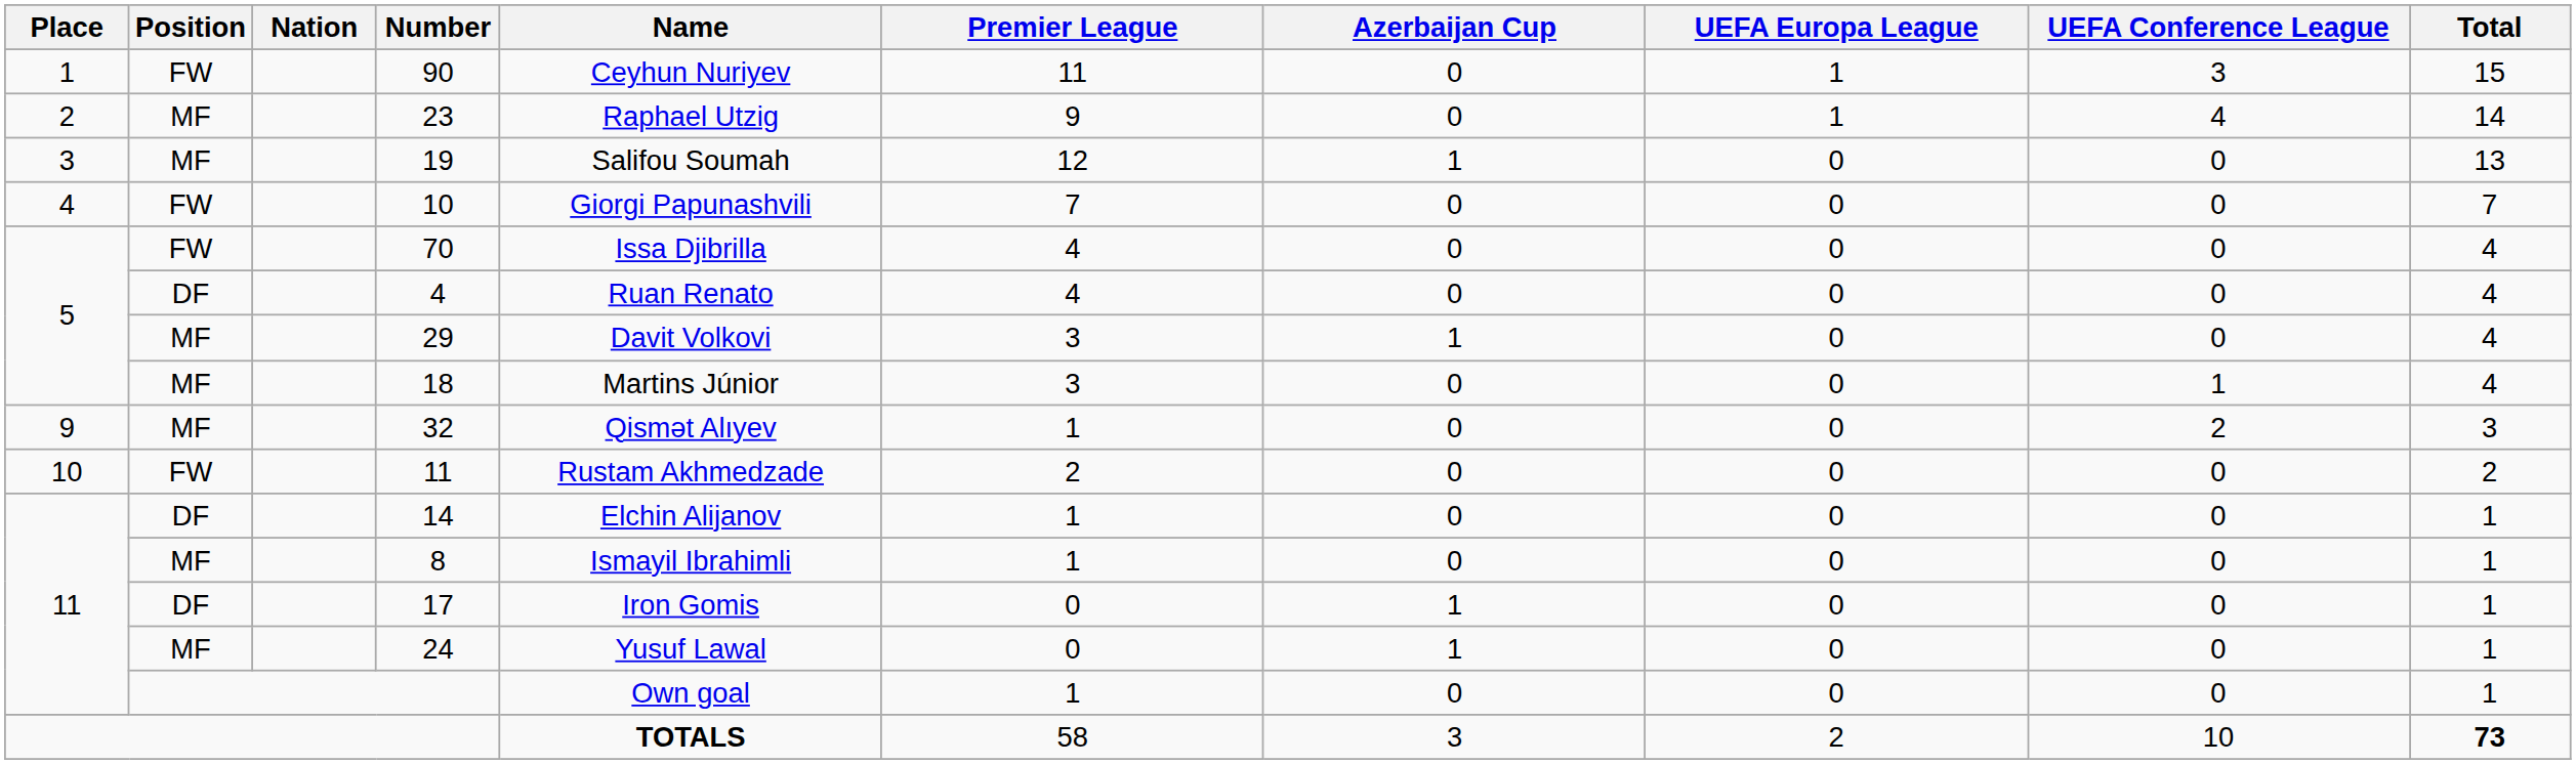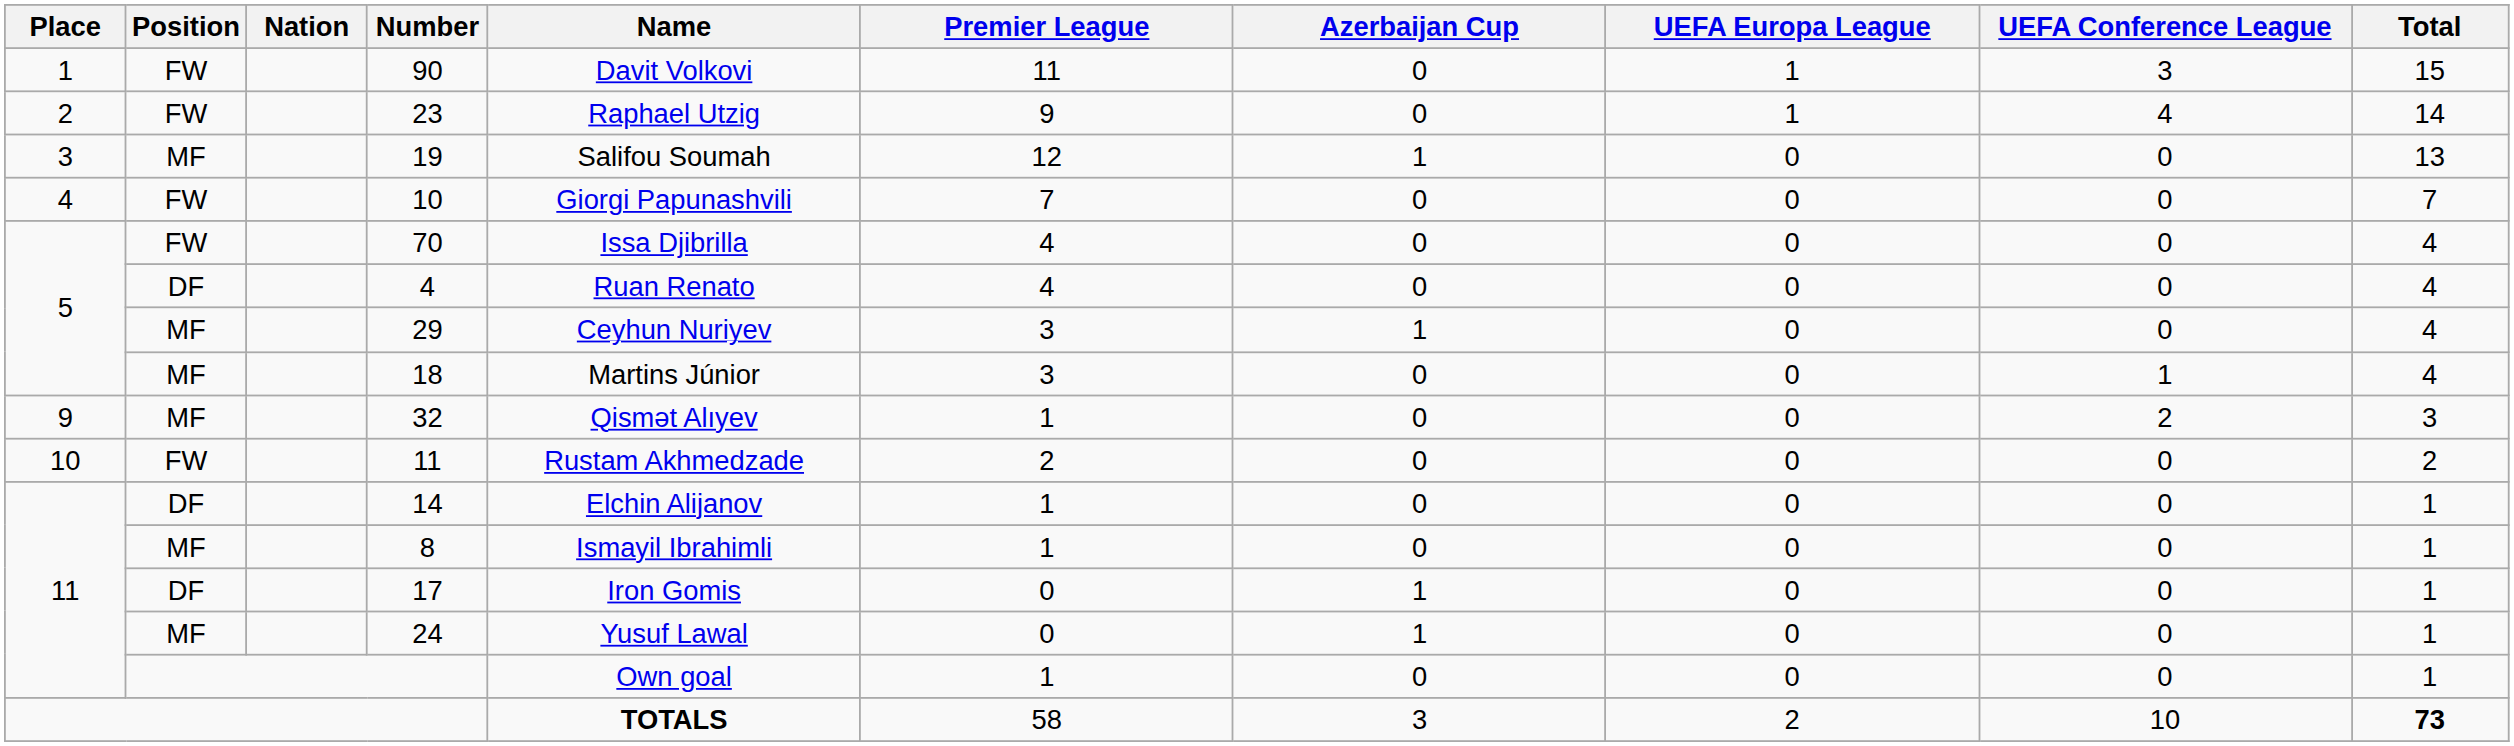90 | Name: Ceyhun Nuriyev -> Davit Volkovi
23 | Position: MF -> FW
29 | Name: Davit Volkovi -> Ceyhun Nuriyev
